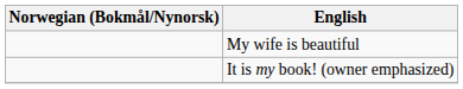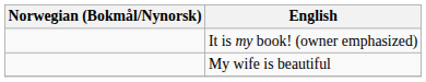rows swapped: It is my book! (owner emphasized) <-> My wife is beautiful
